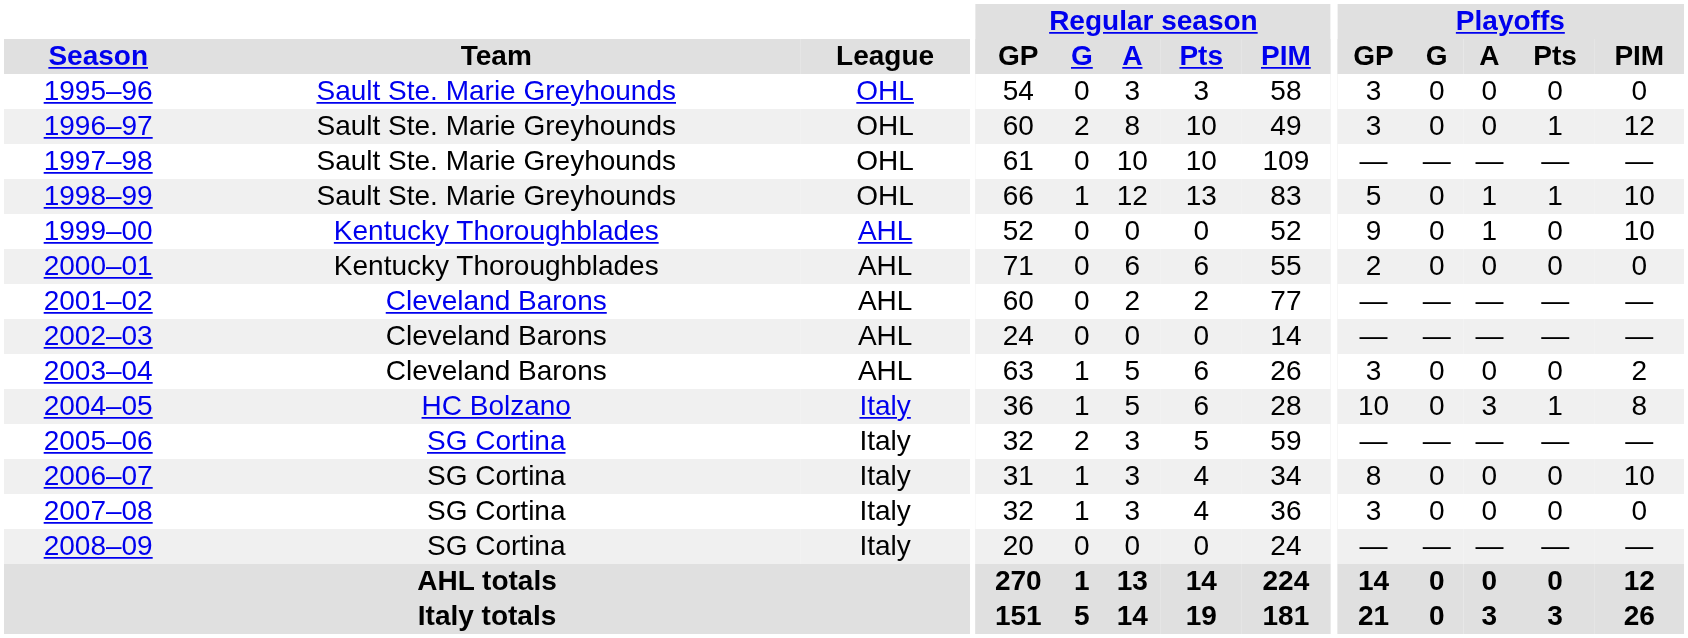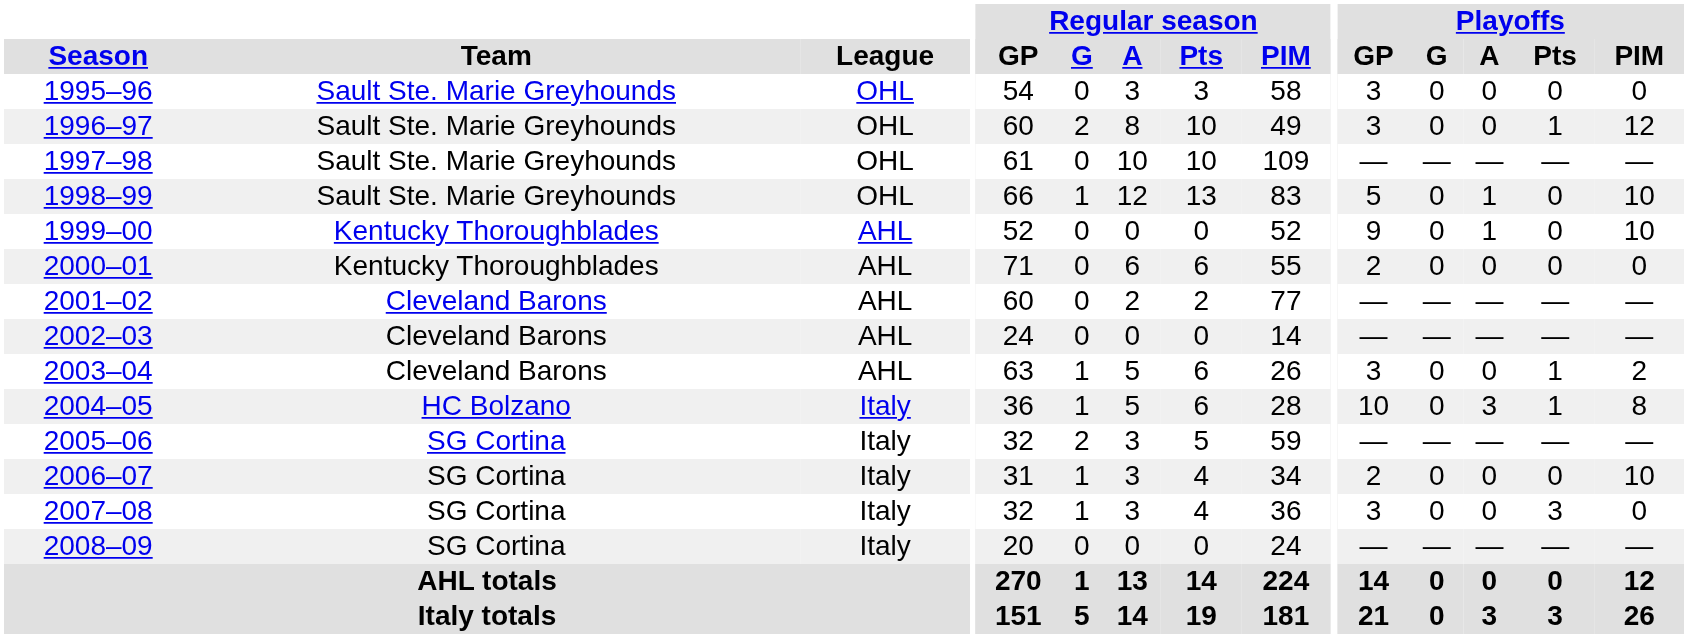1998–99 | Playoffs / Pts: 1 -> 0
2003–04 | Playoffs / Pts: 0 -> 1
2006–07 | Playoffs / GP: 8 -> 2
2007–08 | Playoffs / Pts: 0 -> 3
